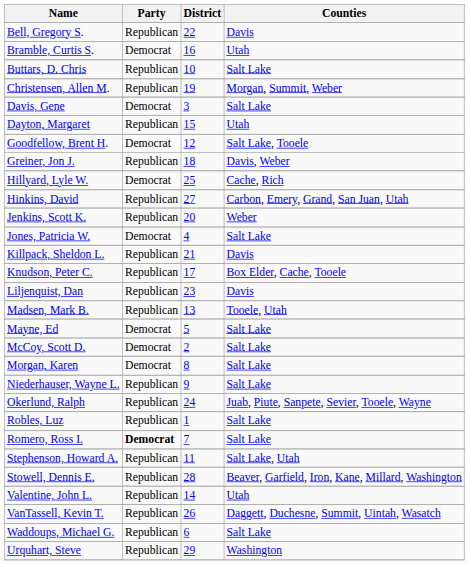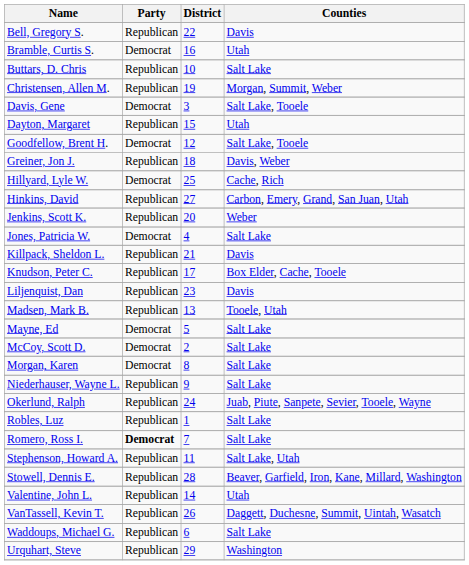Davis, Gene | Counties: Salt Lake -> Salt Lake, Tooele
